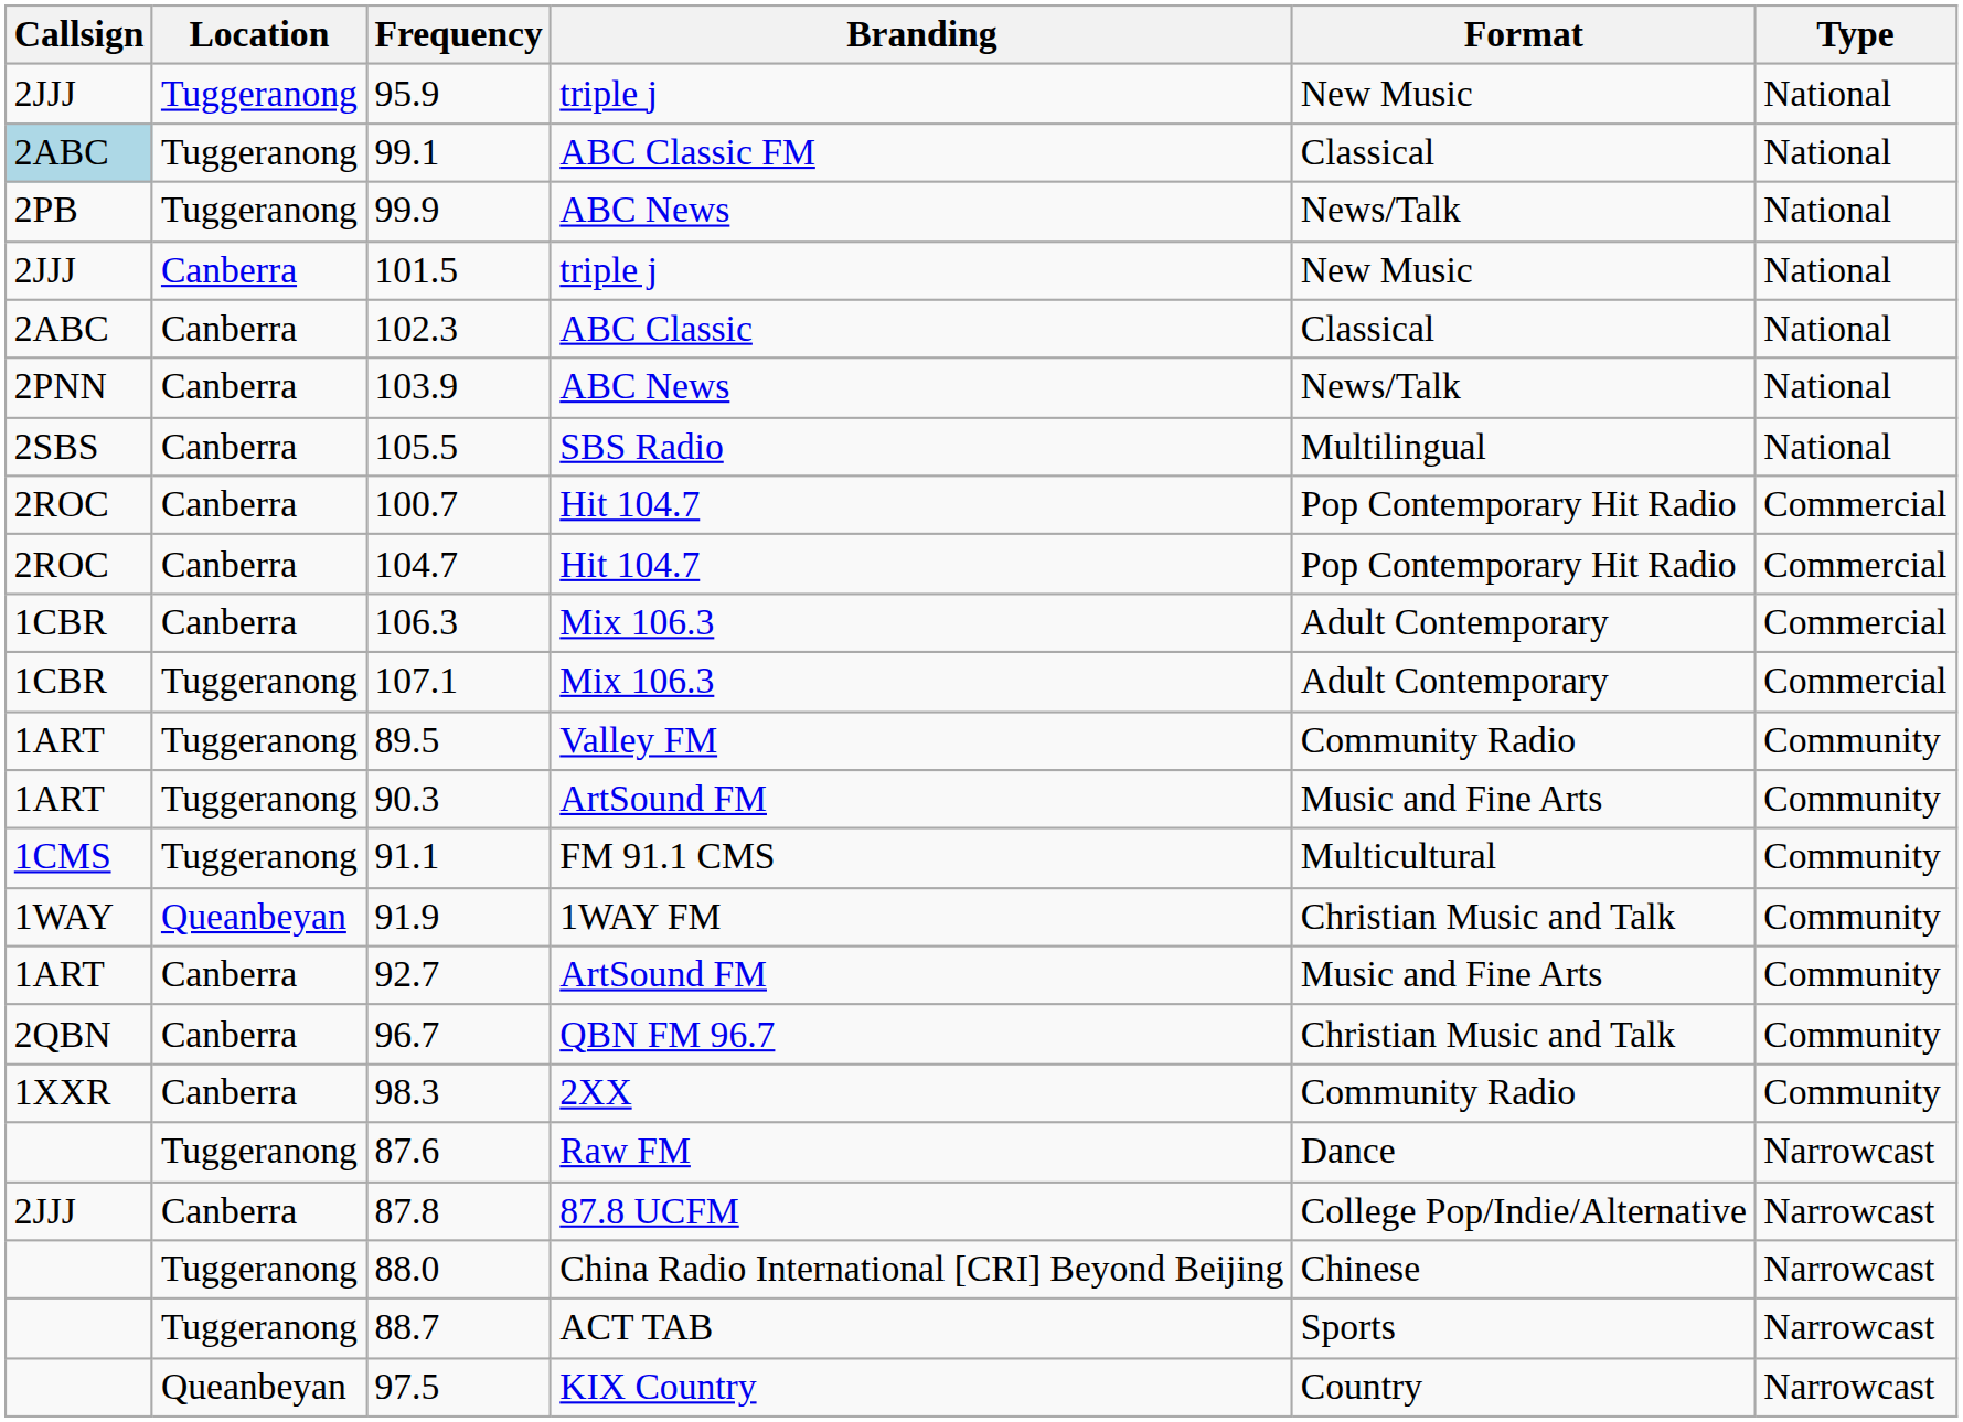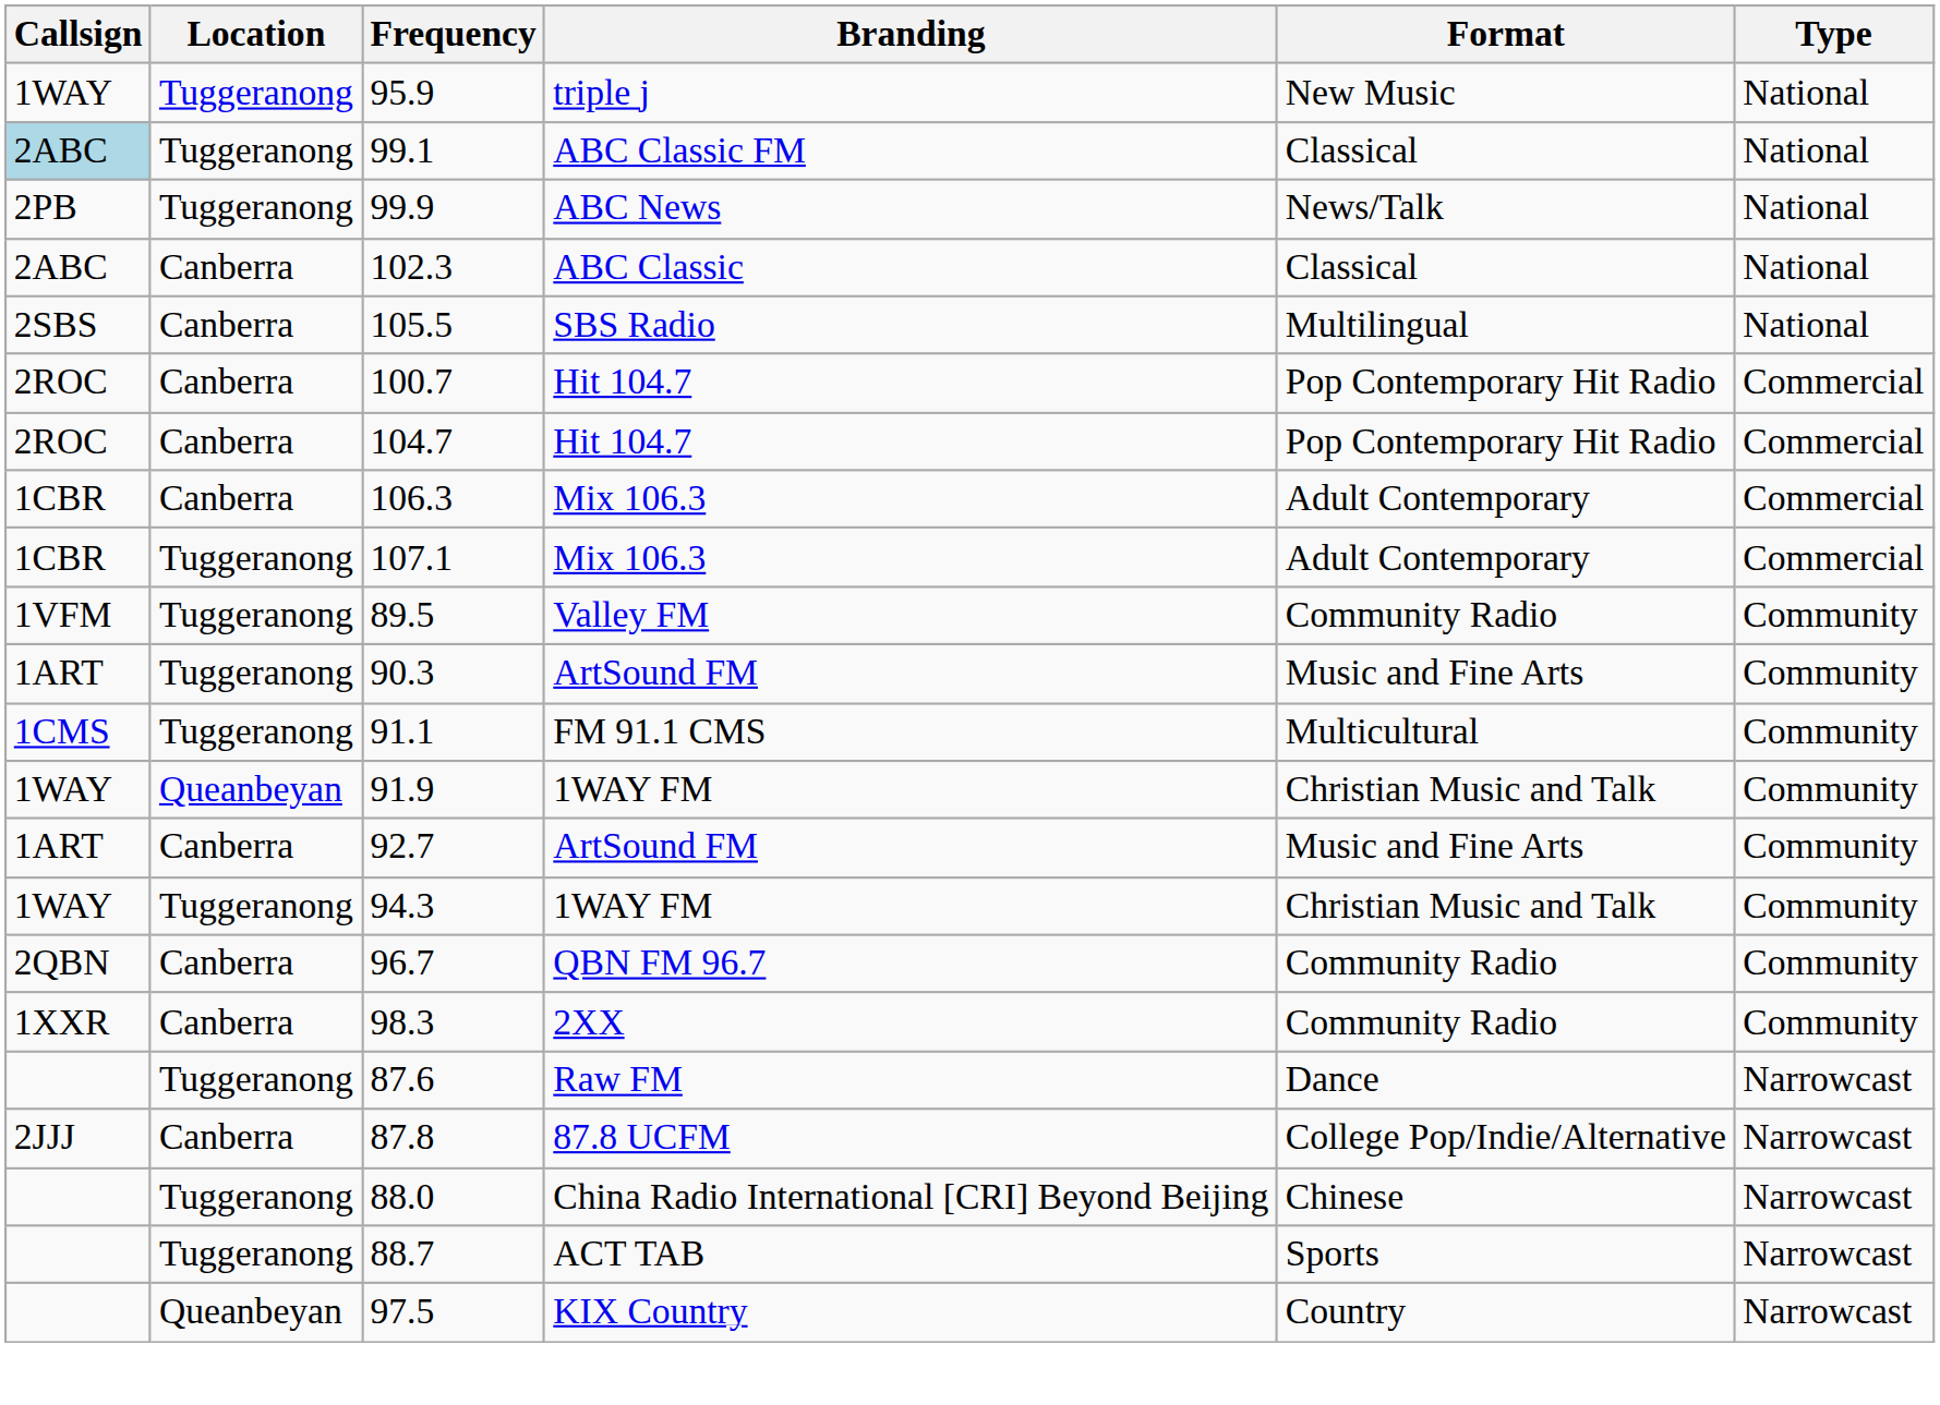95.9 | Callsign: 2JJJ -> 1WAY
- row: 2JJJ | Canberra | 101.5 | triple j | New Music | National
- row: 2PNN | Canberra | 103.9 | ABC News | News/Talk | National
89.5 | Callsign: 1ART -> 1VFM
+ row: 1WAY | Tuggeranong | 94.3 | 1WAY FM | Christian Music and Talk | Community
96.7 | Format: Christian Music and Talk -> Community Radio
